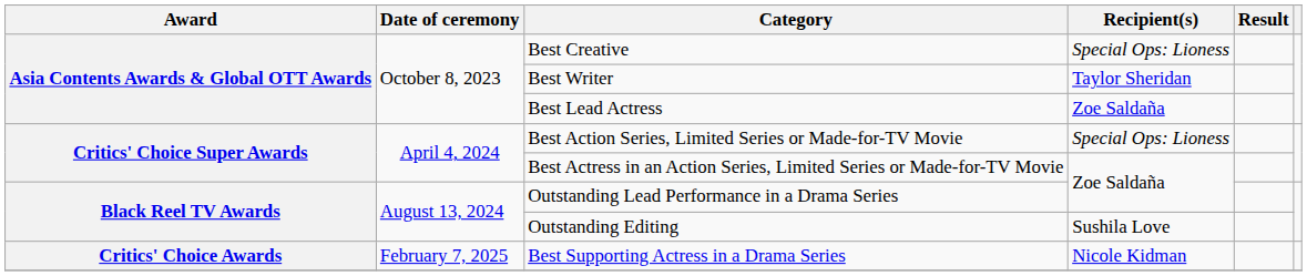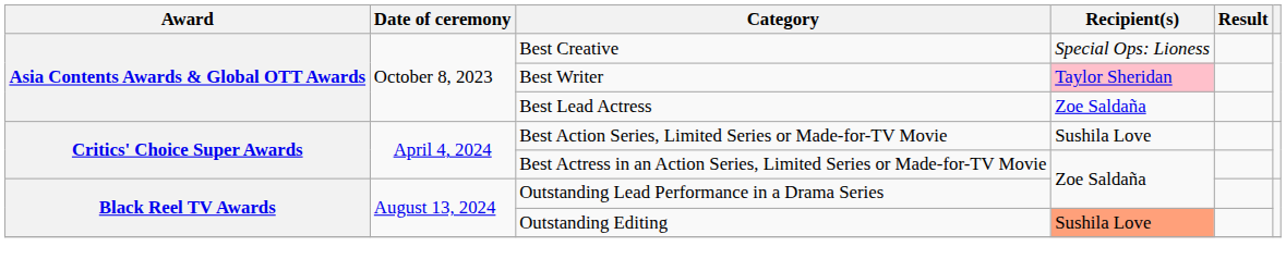Best Writer | Recipient(s): no background -> pink background
Best Action Series, Limited Series or Made-for-TV Movie | Recipient(s): Special Ops: Lioness -> Sushila Love
Outstanding Editing | Recipient(s): no background -> lightsalmon background
- row: Critics' Choice Awards | February 7, 2025 | Best Supporting Actress in a Drama Series | Nicole Kidman
